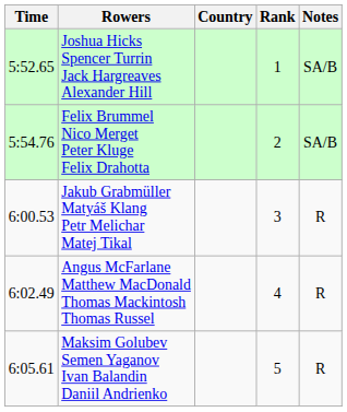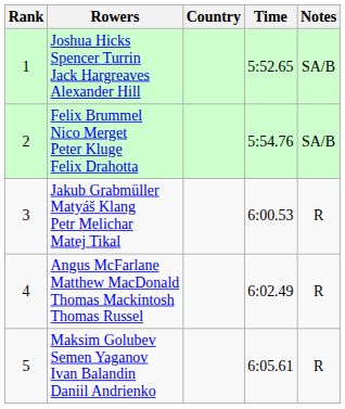columns swapped: Rank <-> Time
